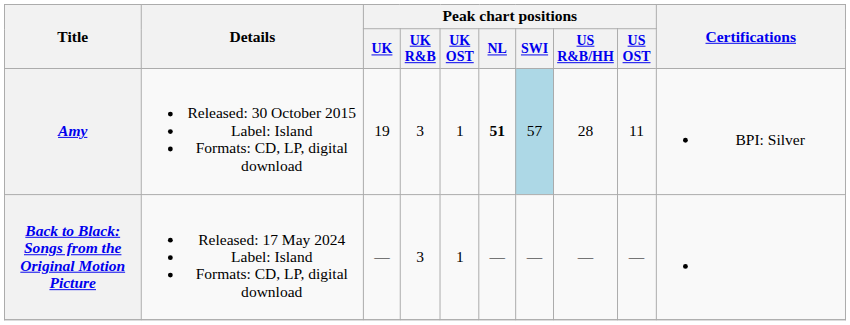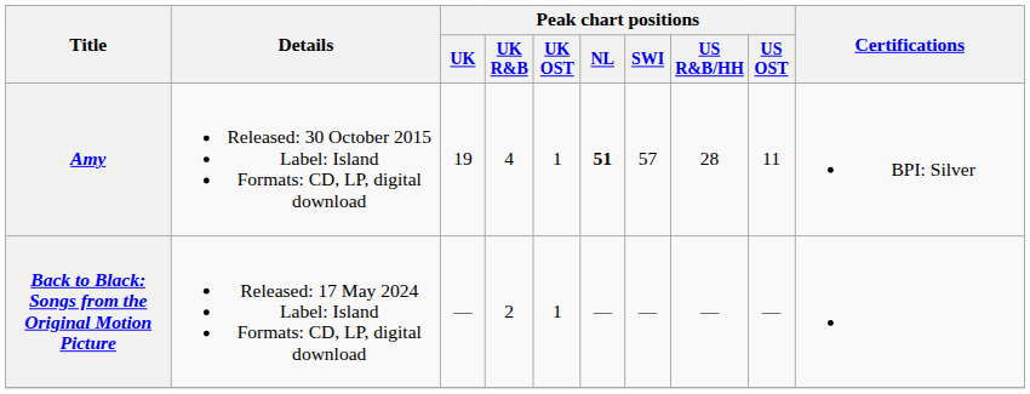Amy | Peak chart positions / UK R&B: 3 -> 4
Amy | Peak chart positions / SWI: lightblue background -> no background
Back to Black: Songs from the Original Motion Picture | Peak chart positions / UK R&B: 3 -> 2
